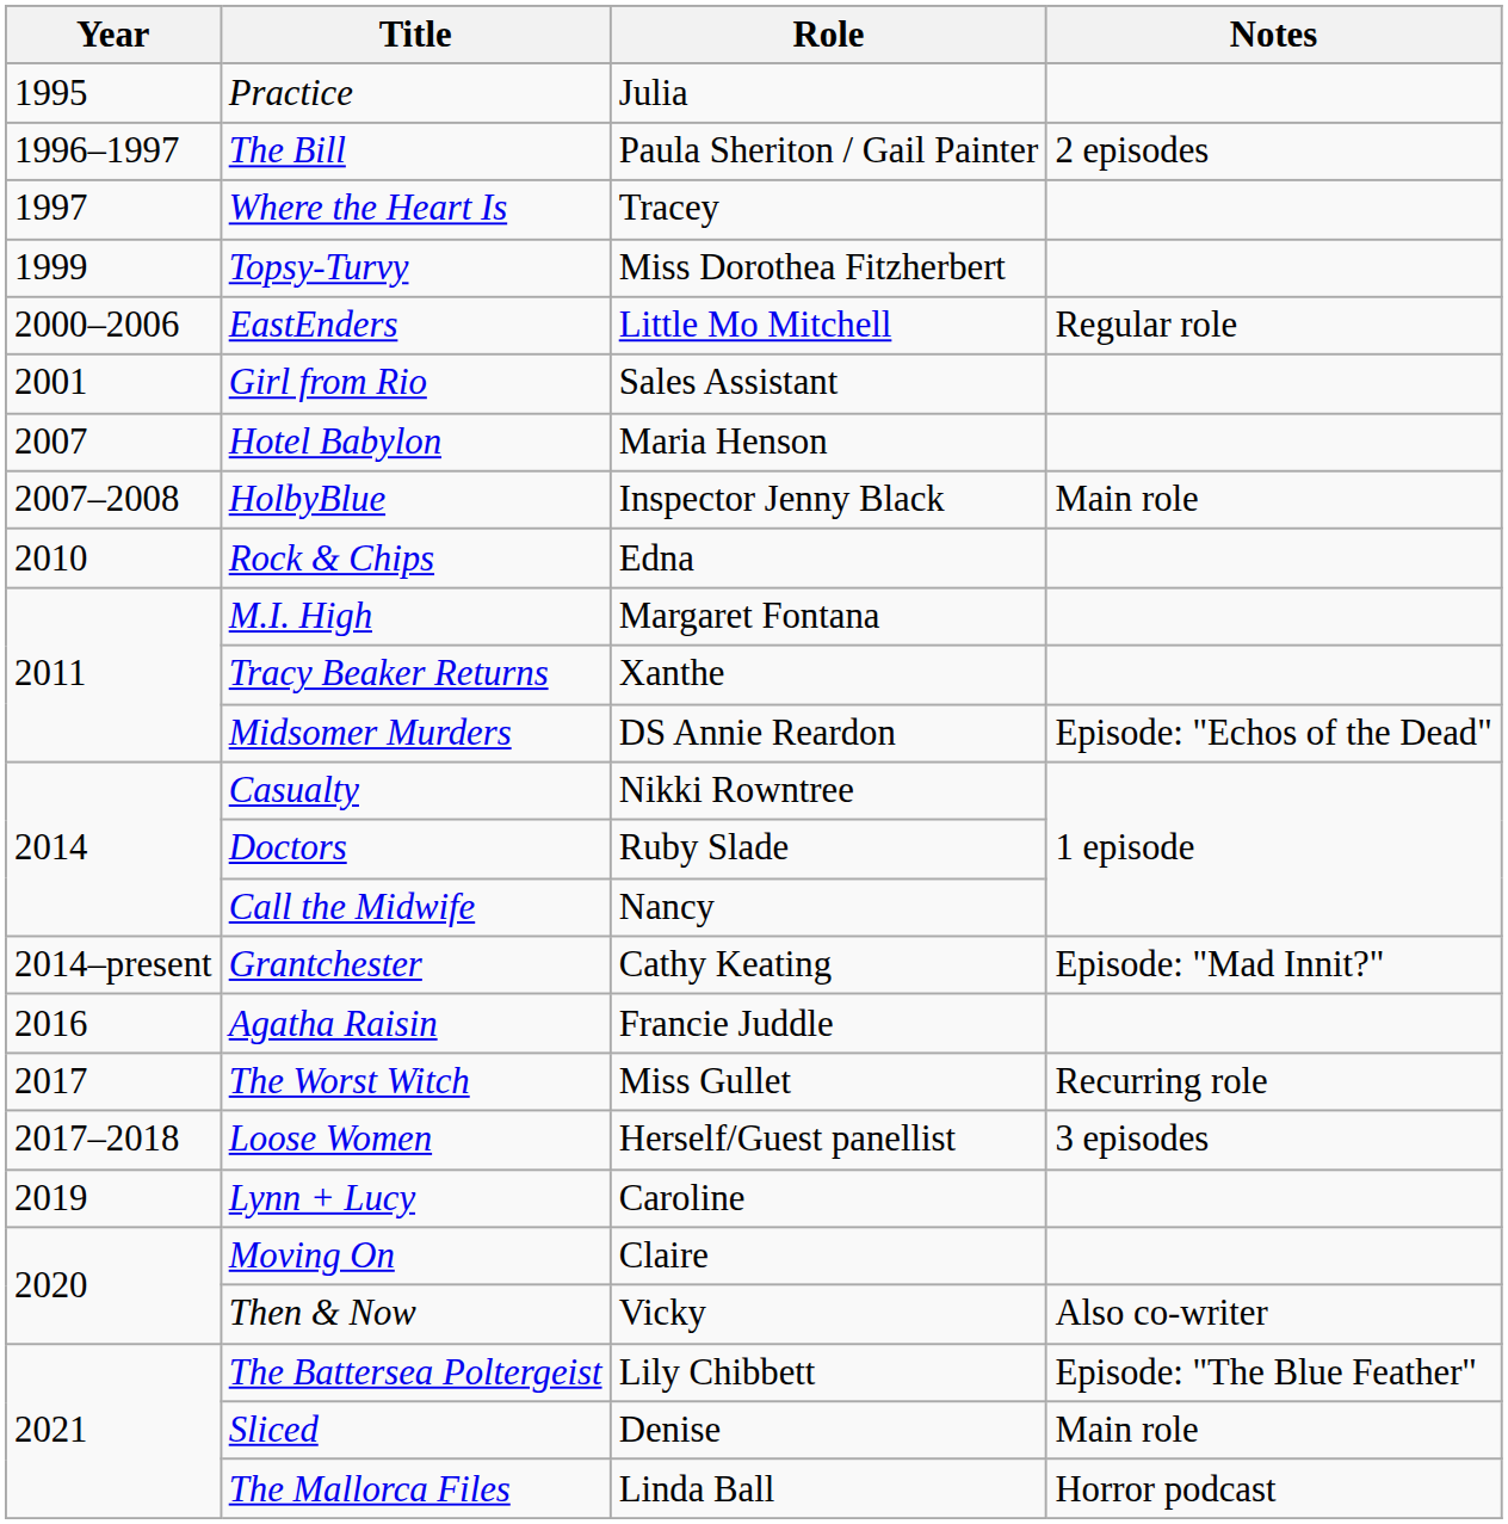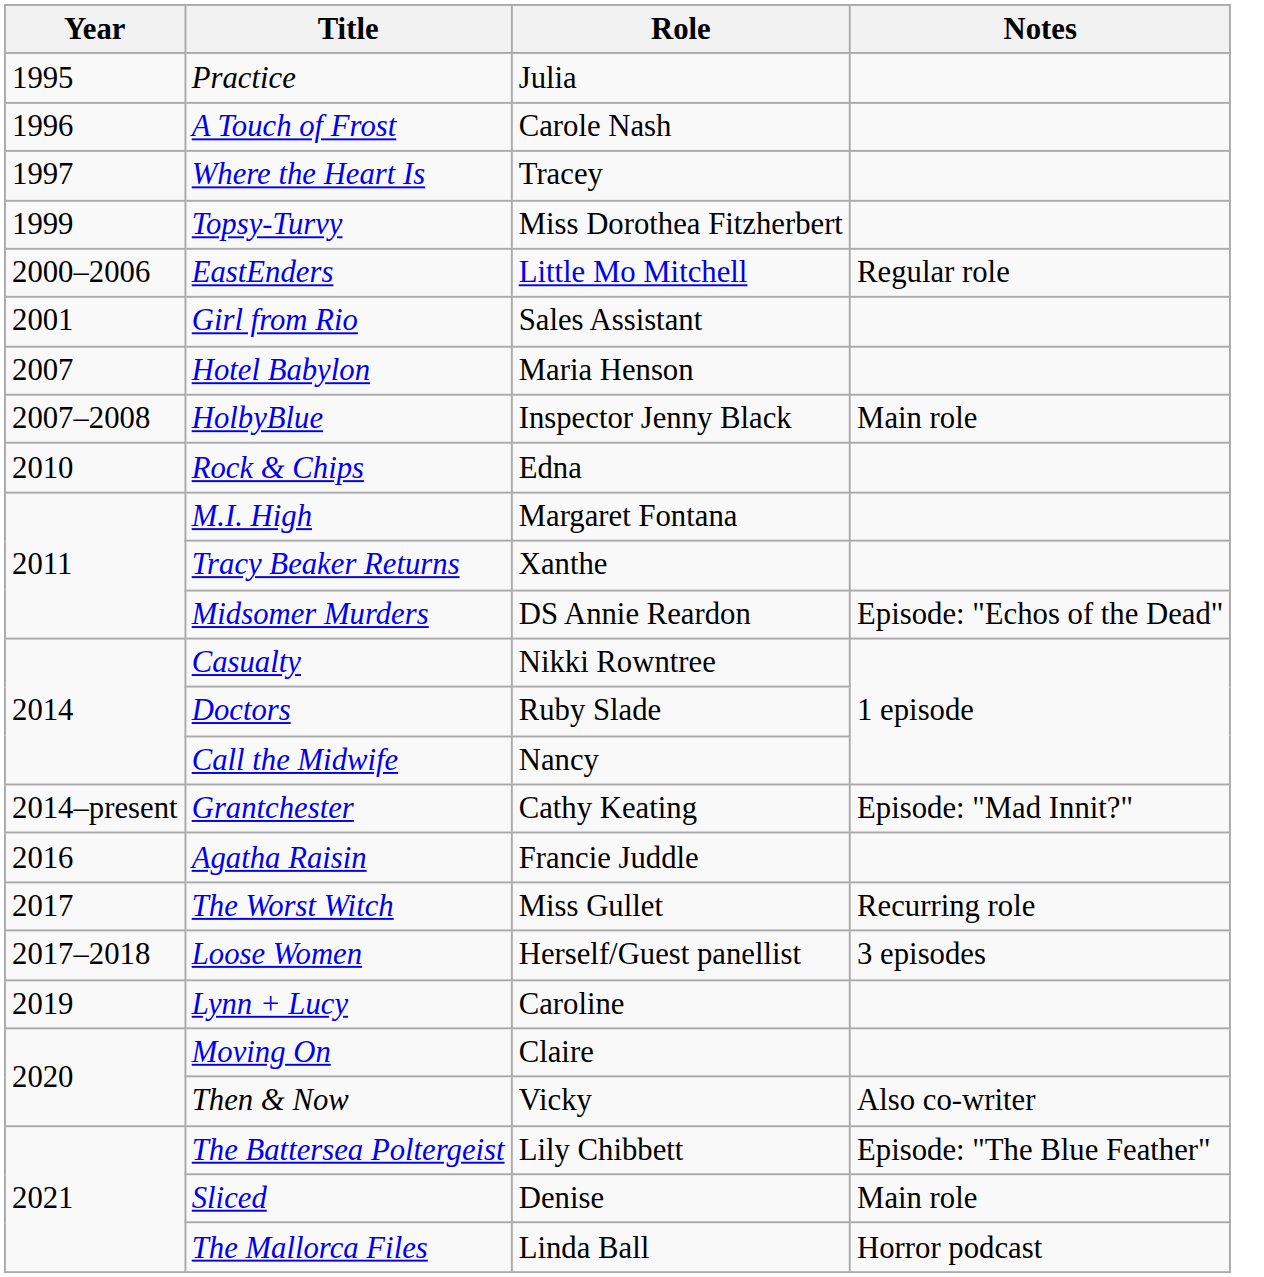+ row: 1996 | A Touch of Frost | Carole Nash
- row: 1996–1997 | The Bill | Paula Sheriton / Gail Painter | 2 episodes
